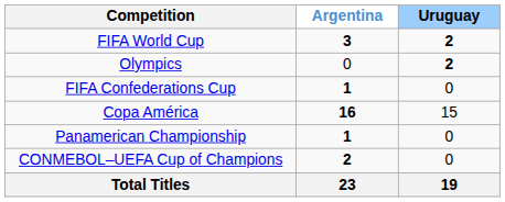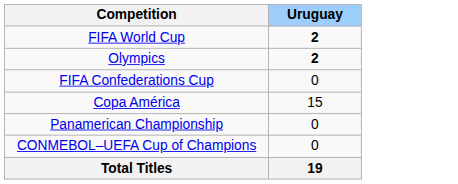- column: Argentina | 3 | 0 | 1 | 16 | 1 | 2 | 23
